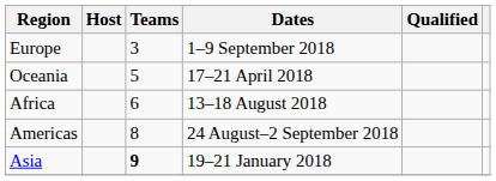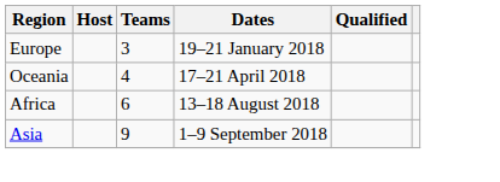Europe | Dates: 1–9 September 2018 -> 19–21 January 2018
Oceania | Teams: 5 -> 4
- row: Americas | 8 | 24 August–2 September 2018
Asia | Teams: bold -> normal
Asia | Dates: 19–21 January 2018 -> 1–9 September 2018
